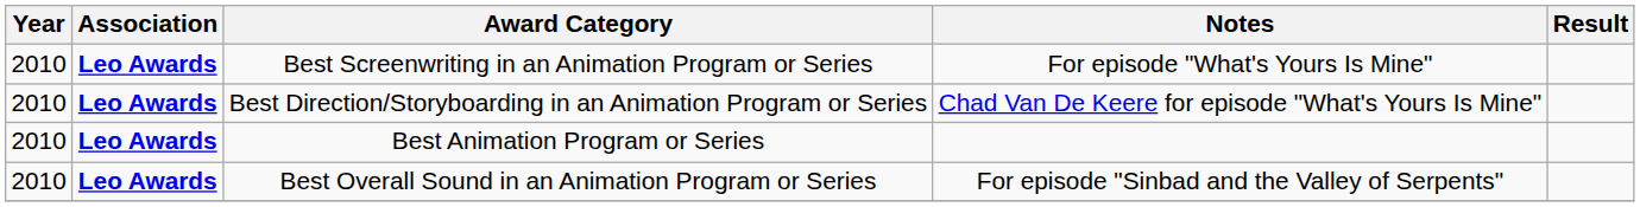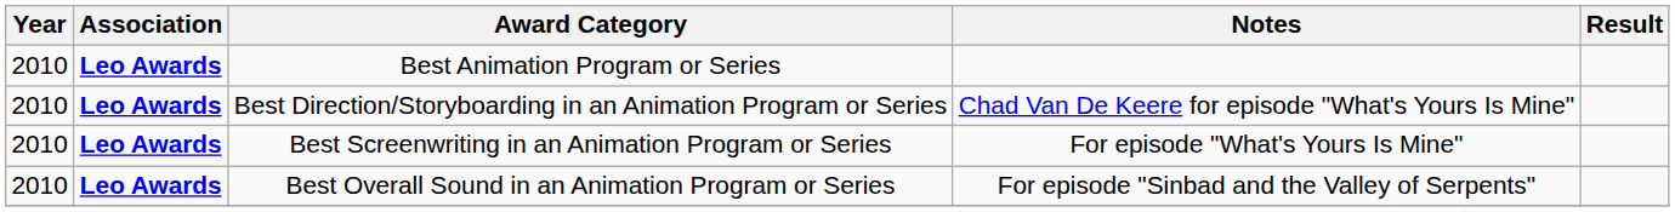rows swapped: Best Animation Program or Series <-> Best Screenwriting in an Animation Program or Series
